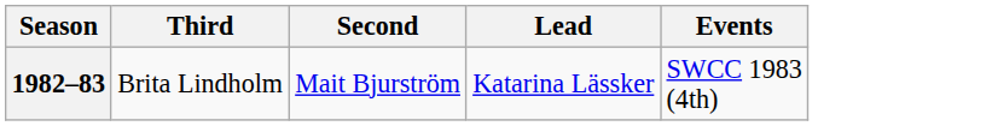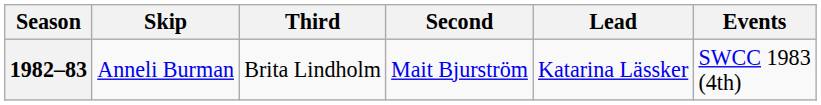+ column: Skip | Anneli Burman
